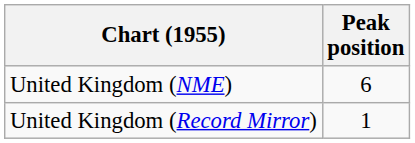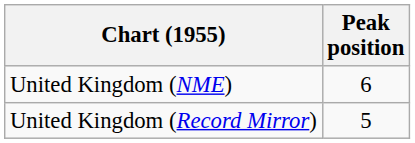United Kingdom (Record Mirror) | Peak position: 1 -> 5
